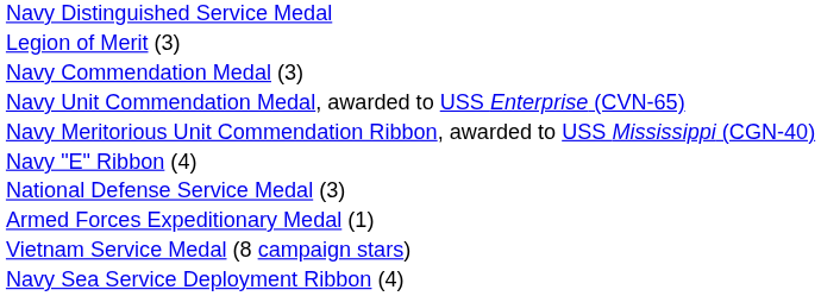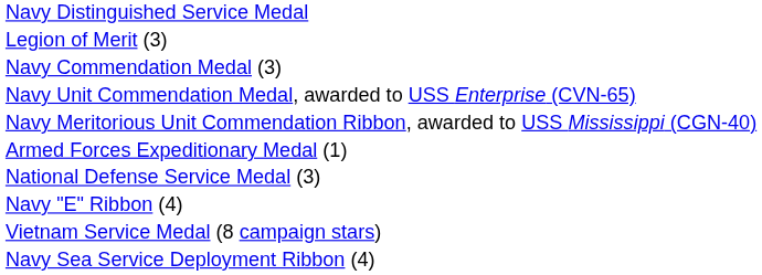rows swapped: Navy "E" Ribbon (4) <-> Armed Forces Expeditionary Medal (1)
